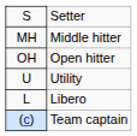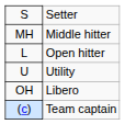Open hitter | column 1: OH -> L
Libero | column 1: L -> OH
